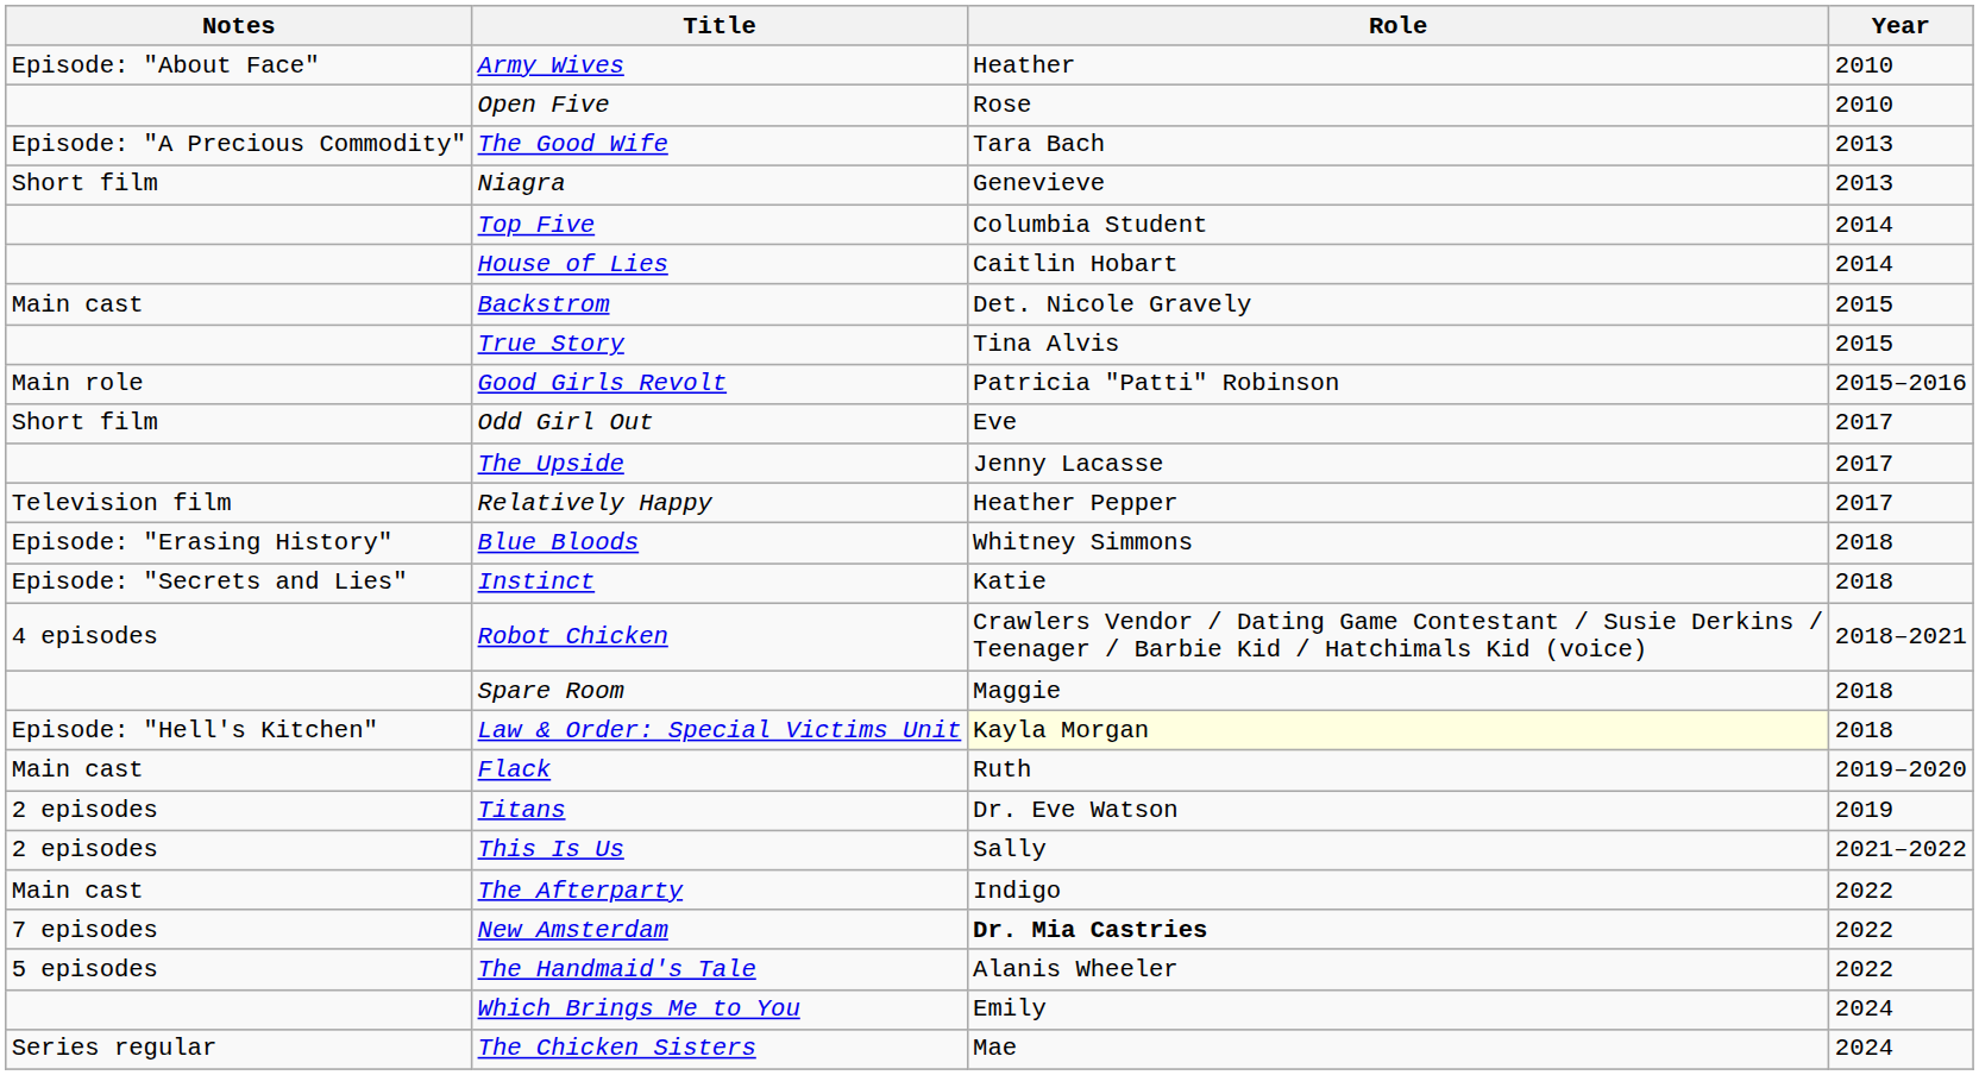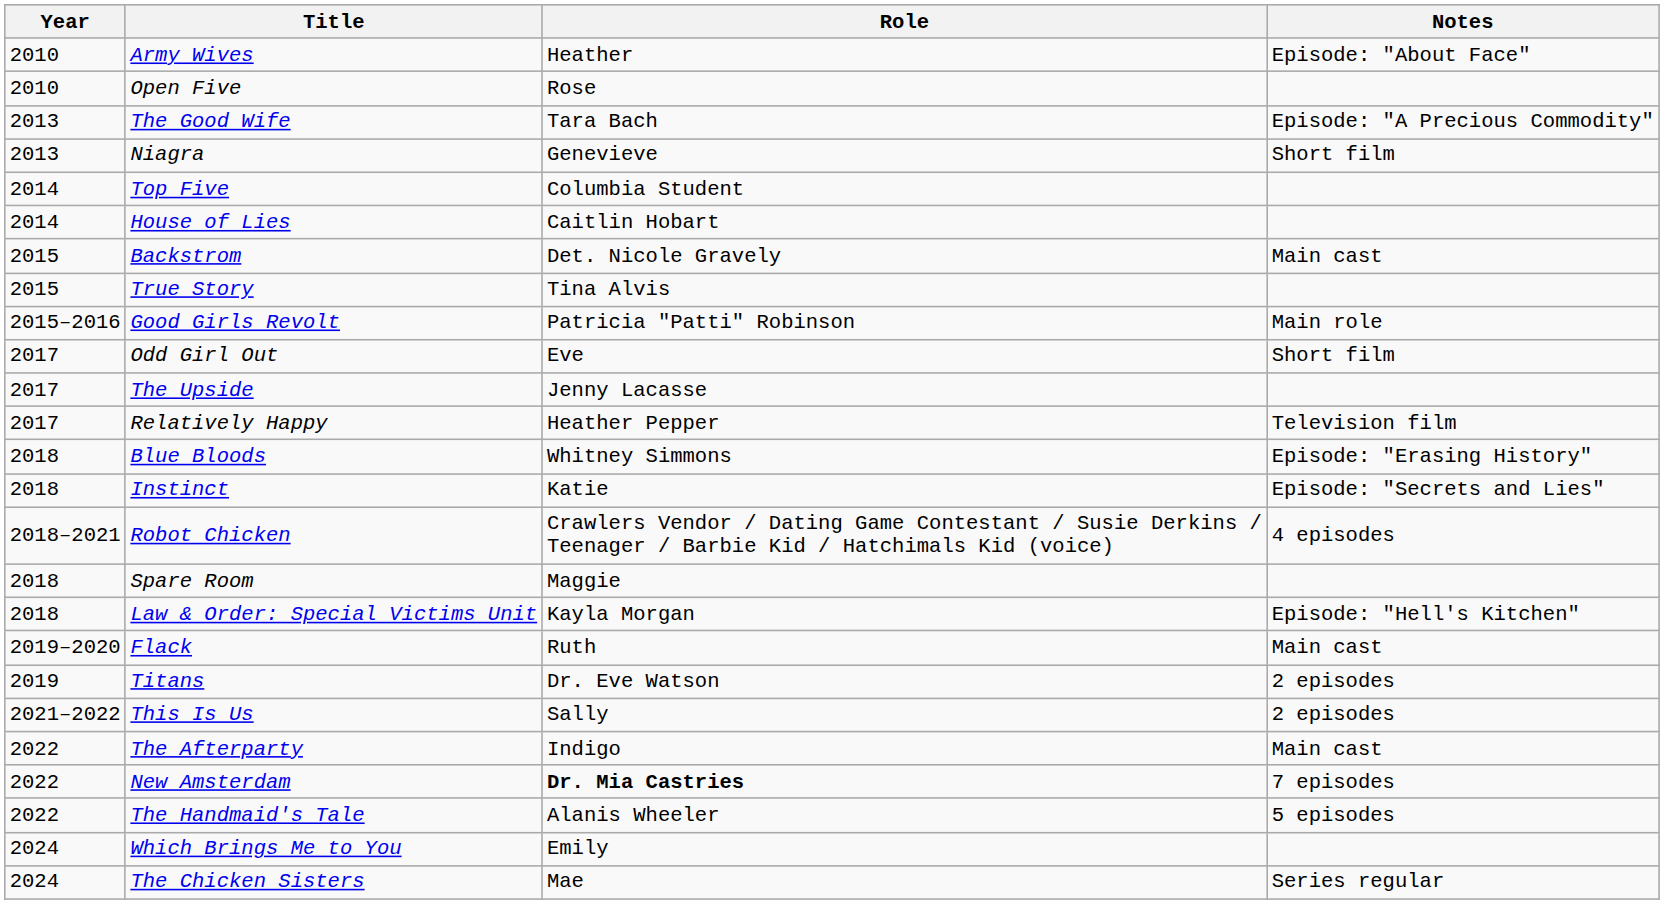columns swapped: Year <-> Notes
Law & Order: Special Victims Unit | Role: lightyellow background -> no background
